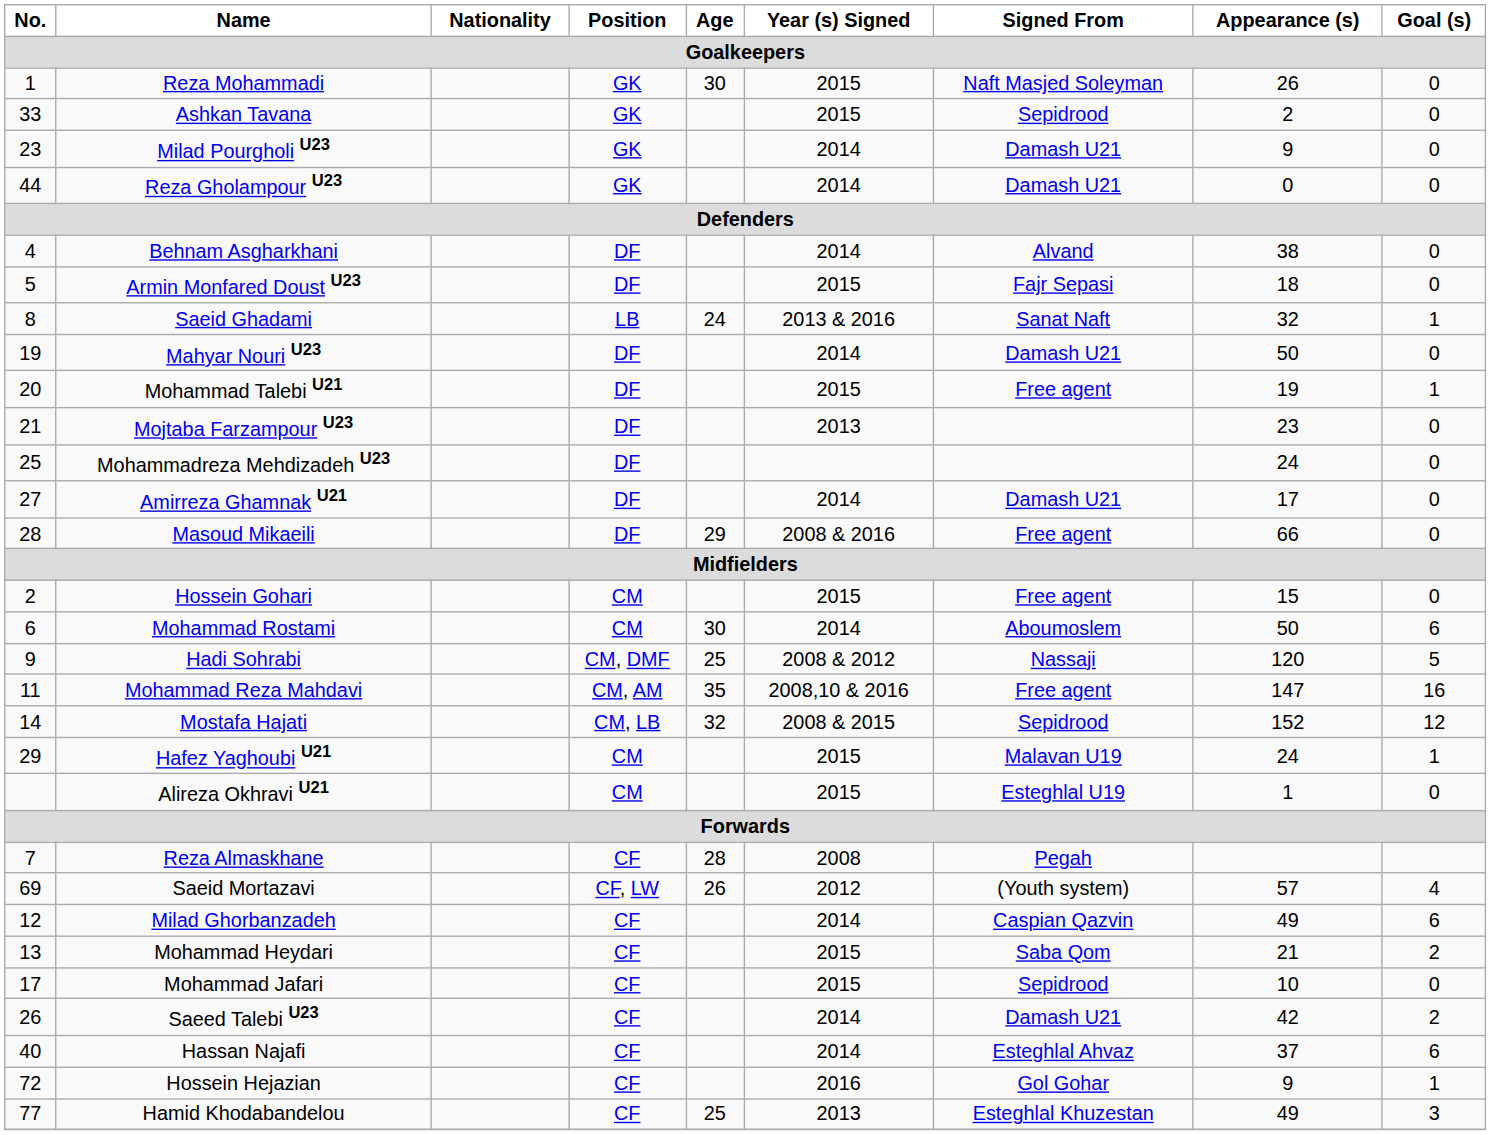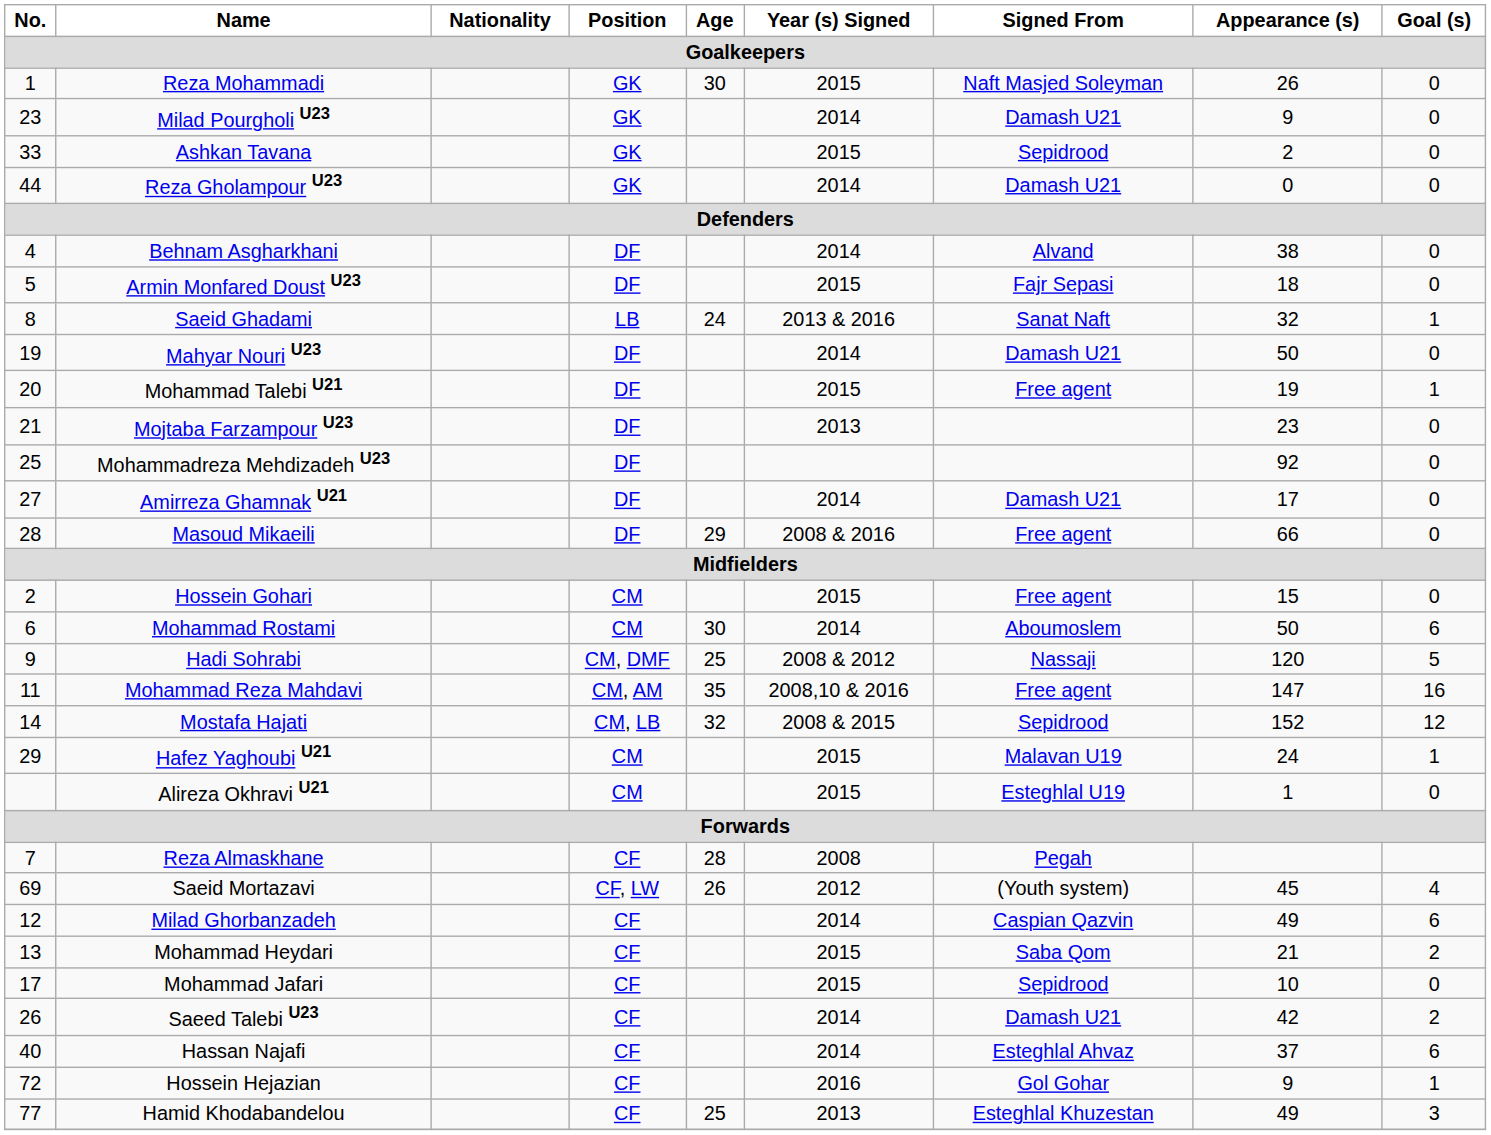rows swapped: Milad Pourgholi U23 <-> Ashkan Tavana
Mohammadreza Mehdizadeh U23 | Appearance (s): 24 -> 92
Saeid Mortazavi | Appearance (s): 57 -> 45
